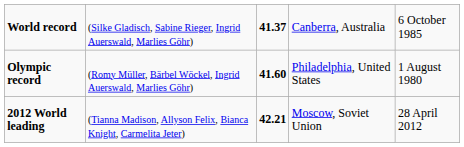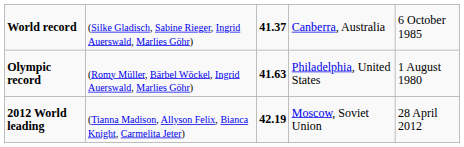Olympic record | column 3: 41.60 -> 41.63
2012 World leading | column 3: 42.21 -> 42.19
